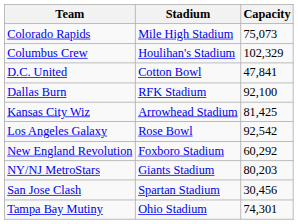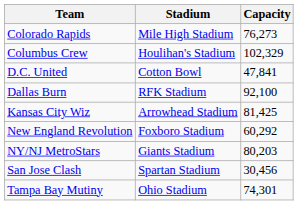Colorado Rapids | Capacity: 75,073 -> 76,273
- row: Los Angeles Galaxy | Rose Bowl | 92,542
